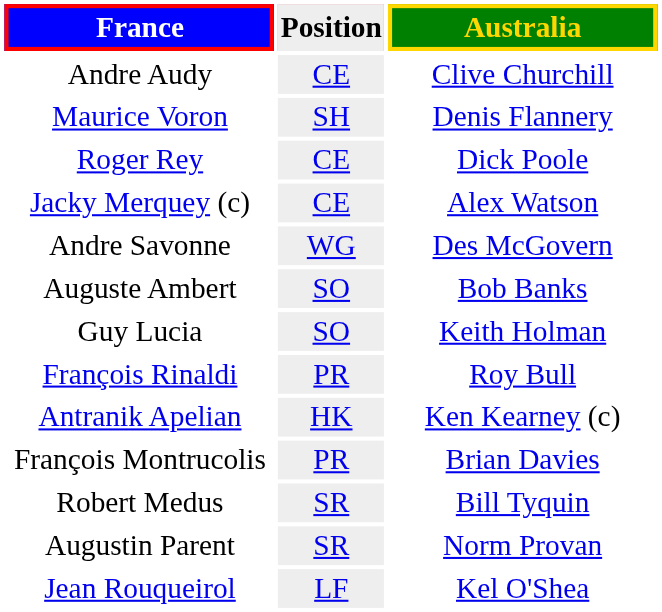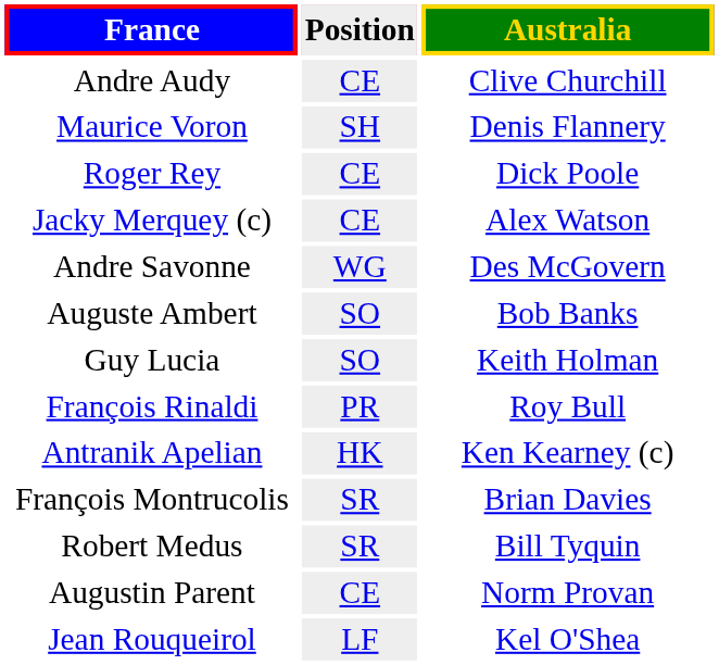François Montrucolis | Position: PR -> SR
Augustin Parent | Position: SR -> CE
